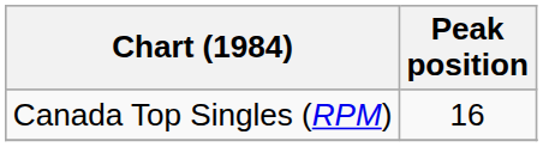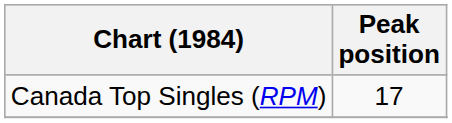Canada Top Singles (RPM) | Peak position: 16 -> 17
